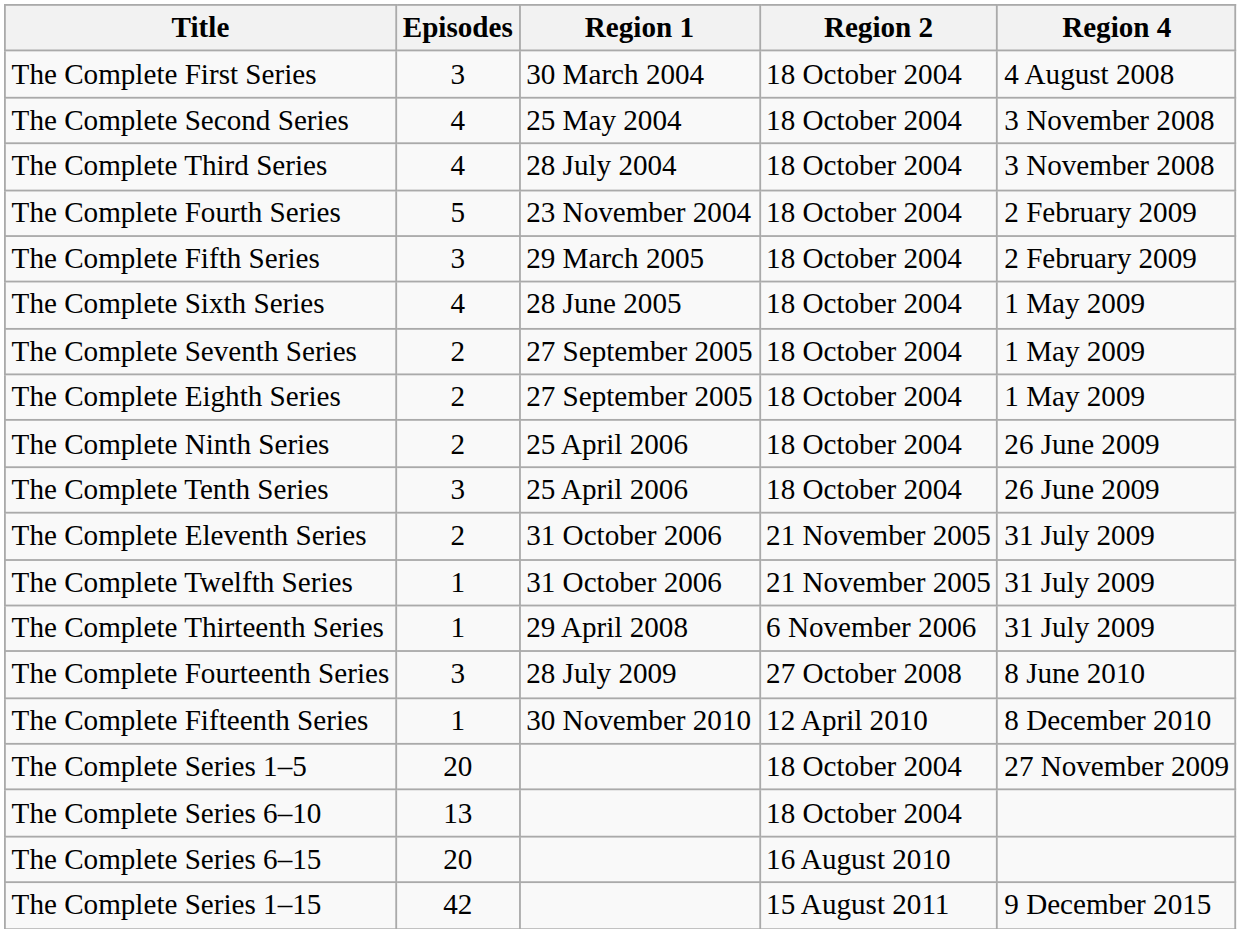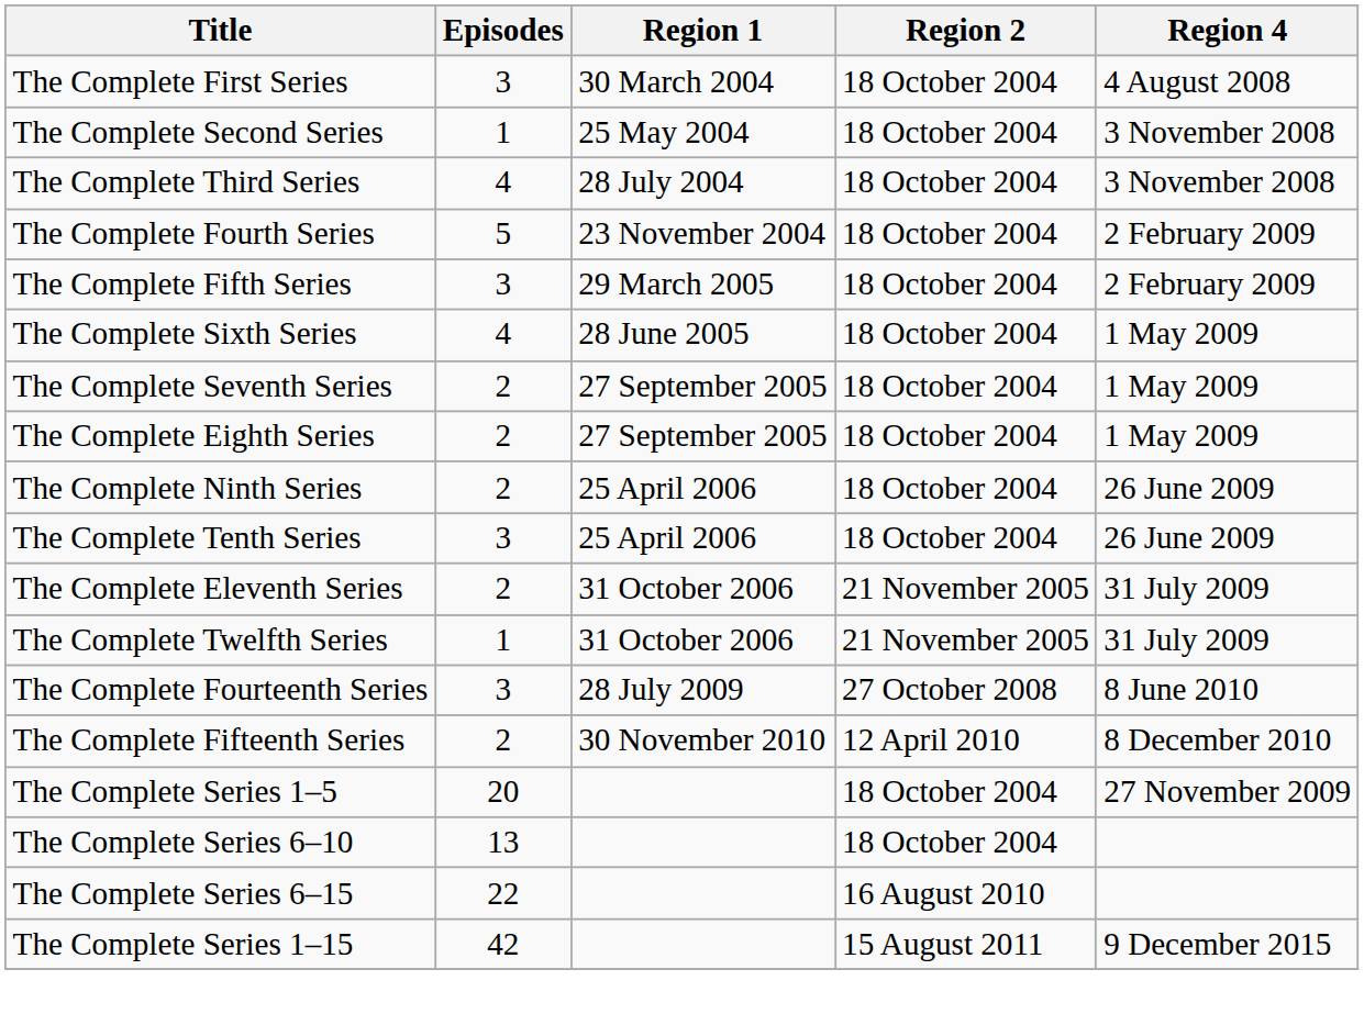The Complete Second Series | Episodes: 4 -> 1
- row: The Complete Thirteenth Series | 1 | 29 April 2008 | 6 November 2006 | 31 July 2009
The Complete Fifteenth Series | Episodes: 1 -> 2
The Complete Series 6–15 | Episodes: 20 -> 22
